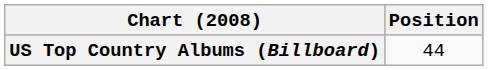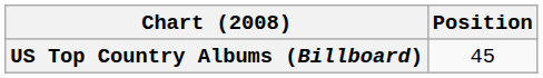US Top Country Albums (Billboard) | Position: 44 -> 45
